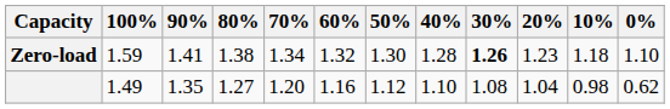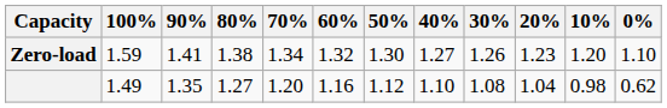Zero-load | 40%: 1.28 -> 1.27
Zero-load | 30%: bold -> normal
Zero-load | 10%: 1.18 -> 1.20
